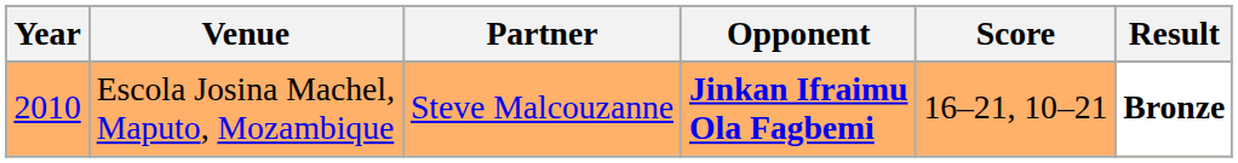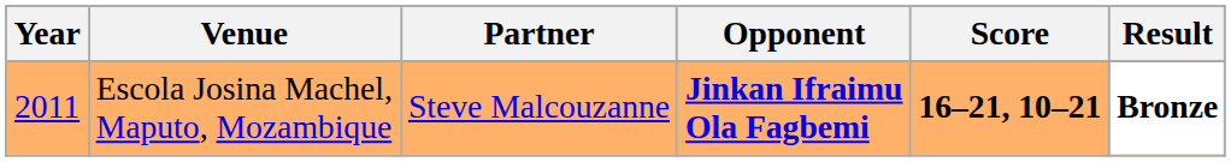Escola Josina Machel, Maputo, Mozambique | Year: 2010 -> 2011
Escola Josina Machel, Maputo, Mozambique | Score: normal -> bold
